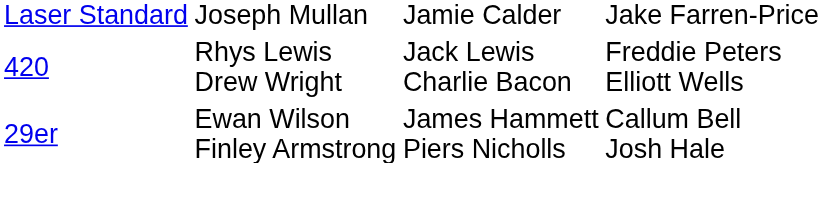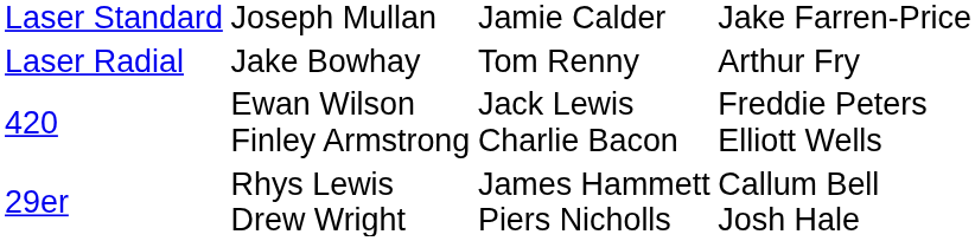+ row: Laser Radial | Jake Bowhay | Tom Renny | Arthur Fry
420 | column 2: Rhys Lewis Drew Wright -> Ewan Wilson Finley Armstrong
29er | column 2: Ewan Wilson Finley Armstrong -> Rhys Lewis Drew Wright
